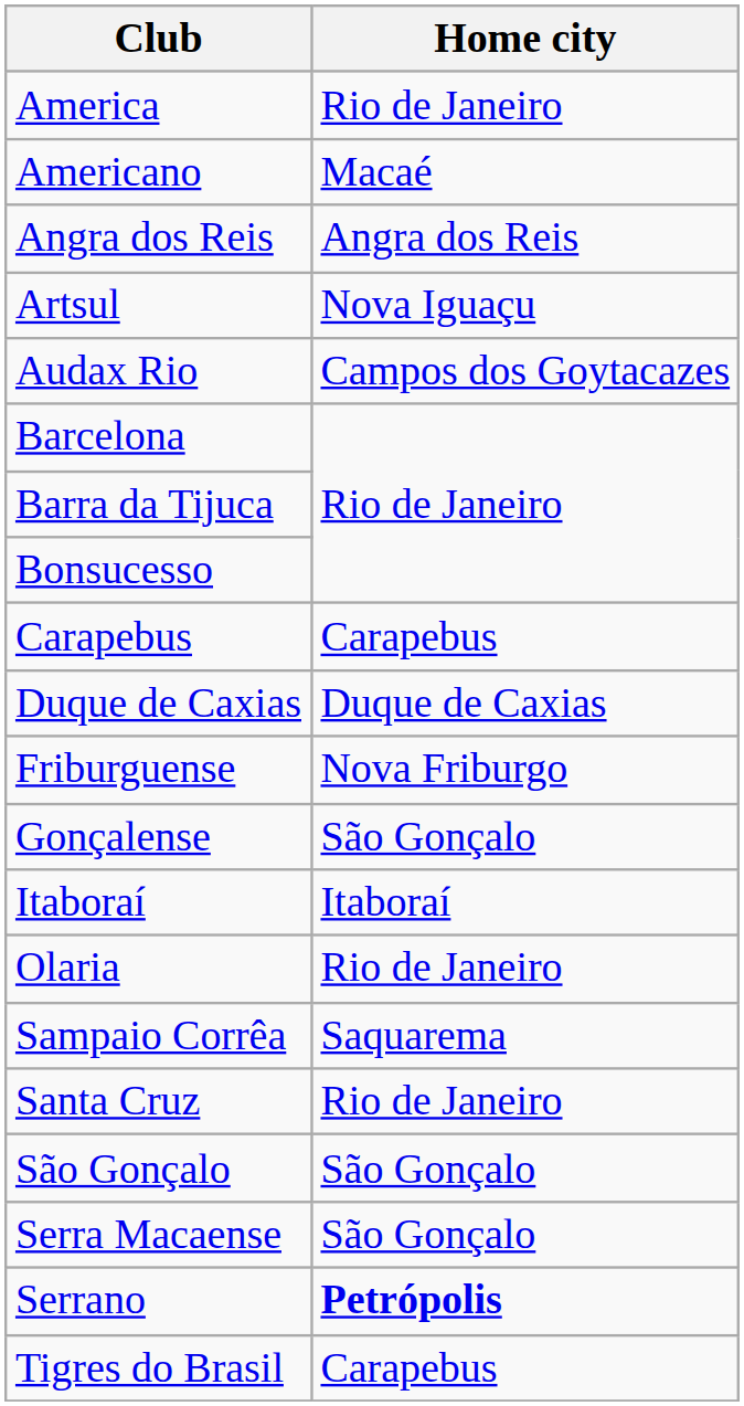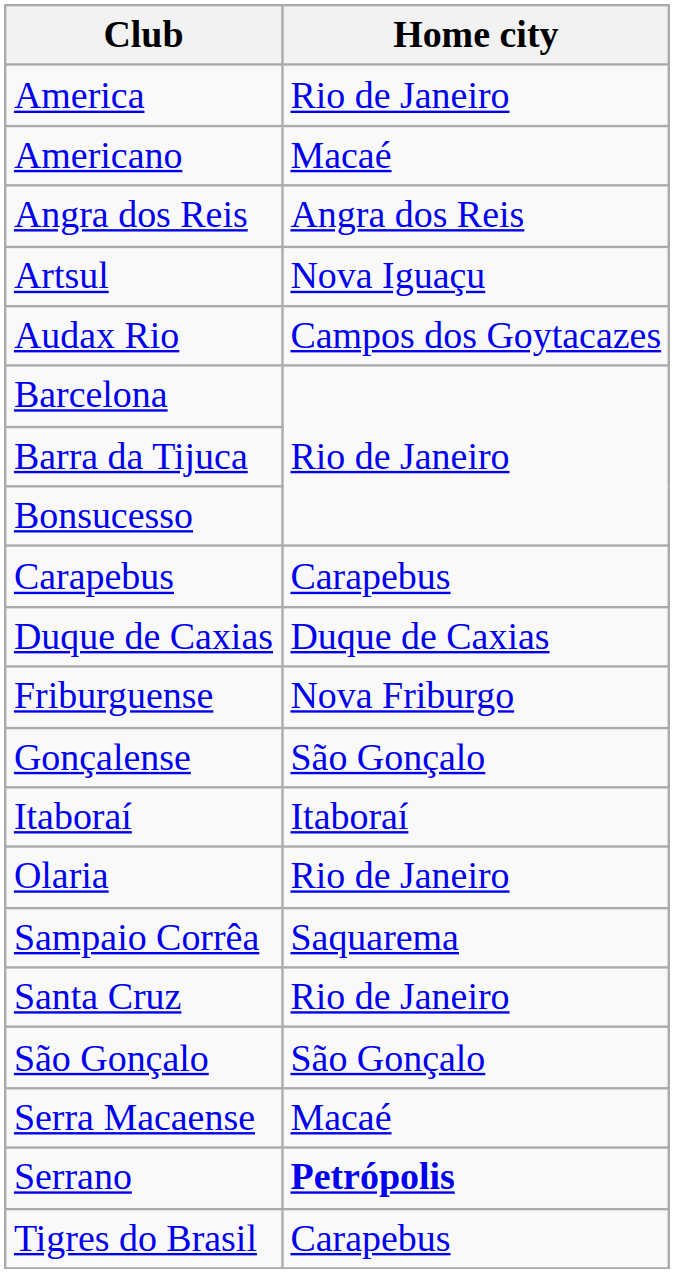Serra Macaense | Home city: São Gonçalo -> Macaé
